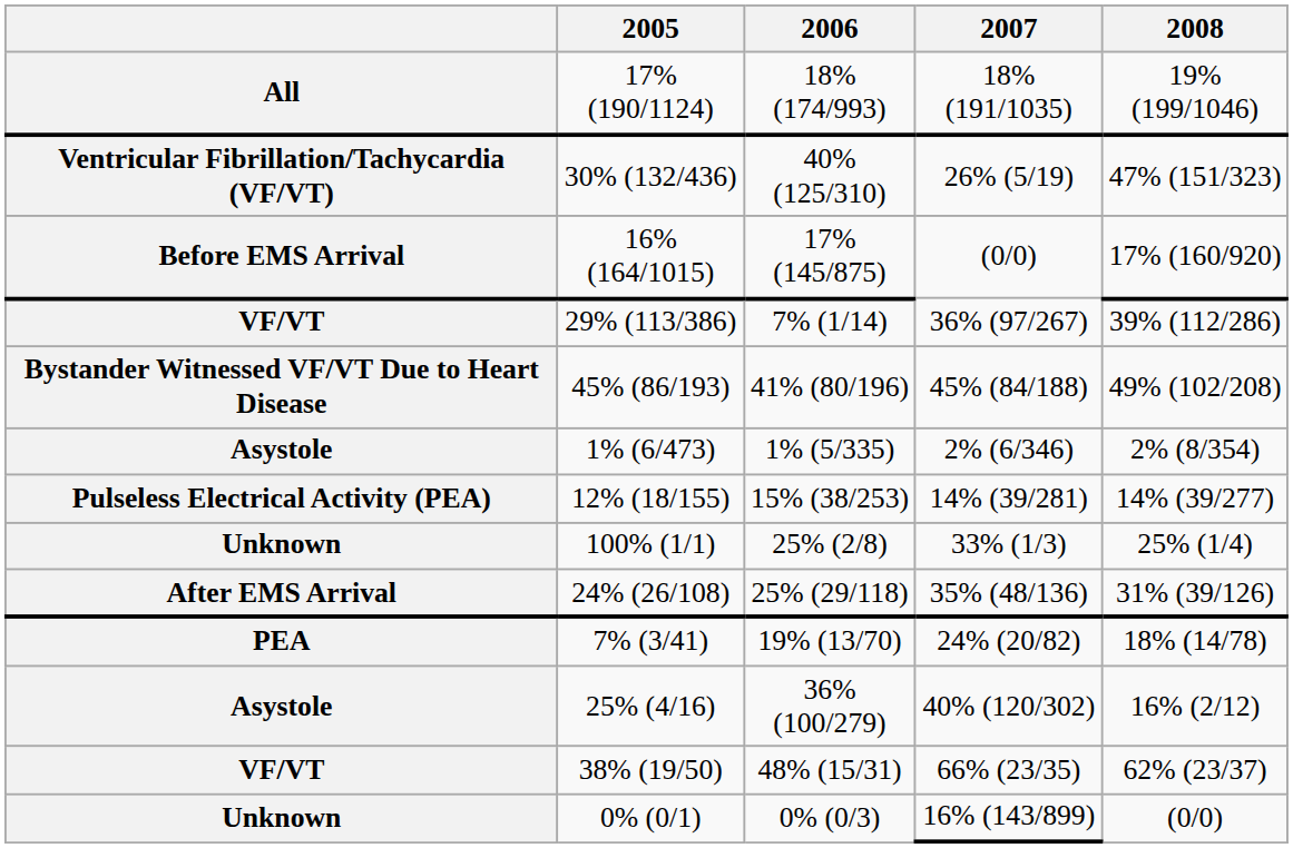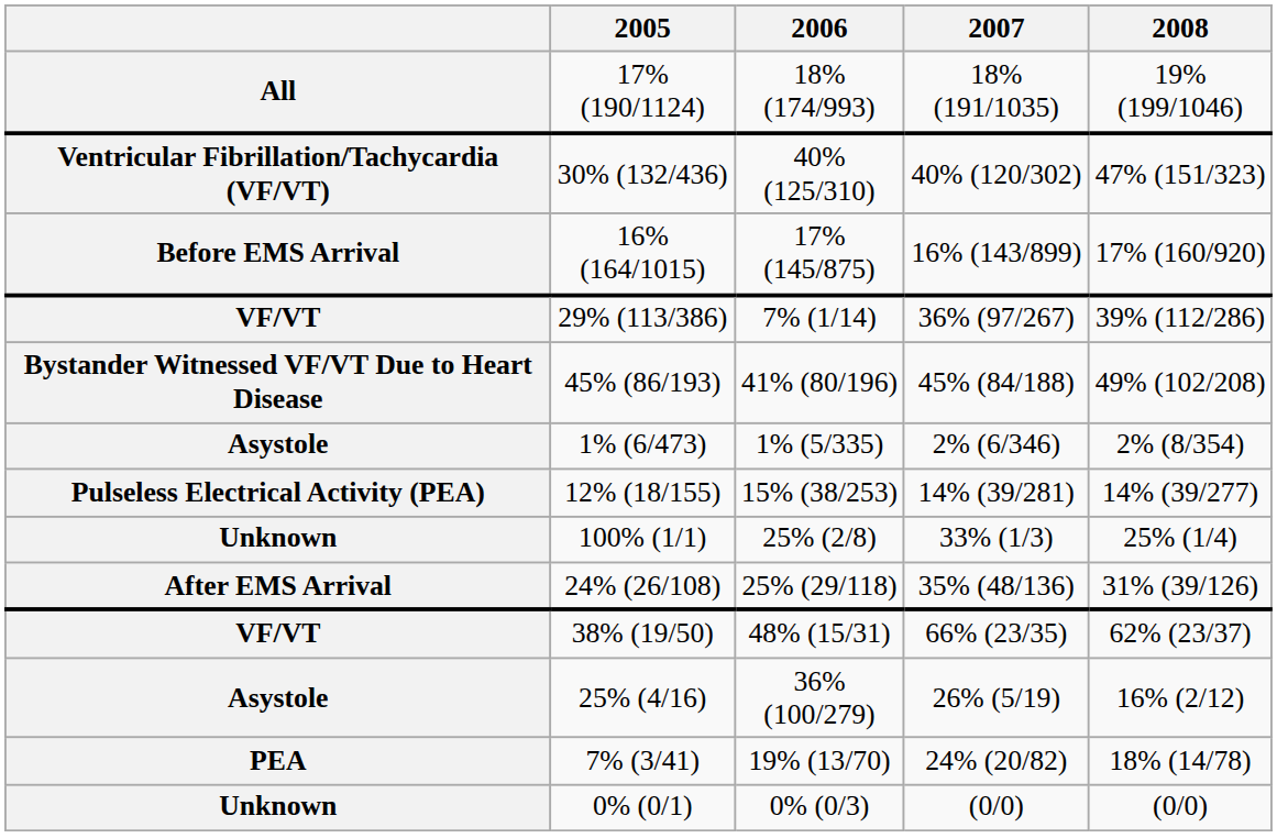30% (132/436) | 2007: 26% (5/19) -> 40% (120/302)
16% (164/1015) | 2007: (0/0) -> 16% (143/899)
rows swapped: 38% (19/50) <-> 7% (3/41)
25% (4/16) | 2007: 40% (120/302) -> 26% (5/19)
0% (0/1) | 2007: 16% (143/899) -> (0/0)
